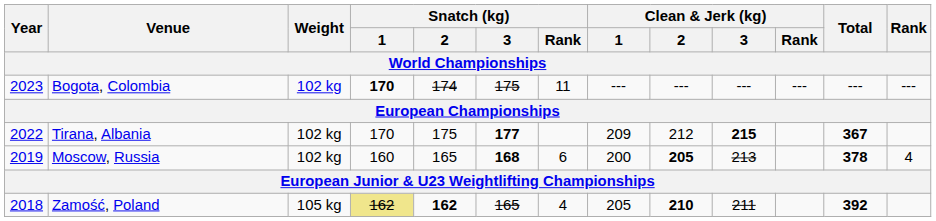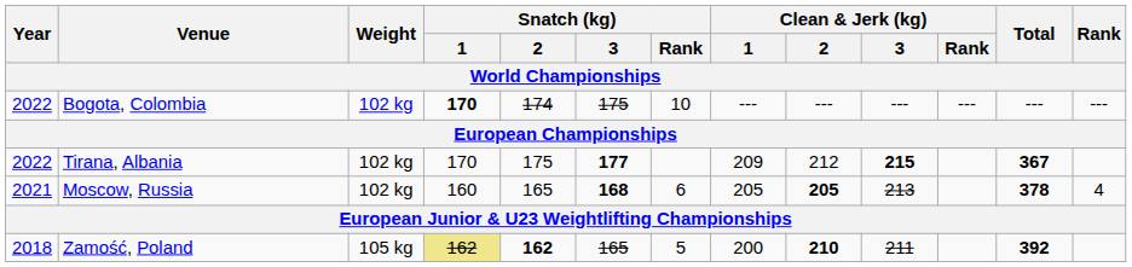Bogota, Colombia | Year: 2023 -> 2022
Bogota, Colombia | Snatch (kg) / Rank: 11 -> 10
Moscow, Russia | Year: 2019 -> 2021
Moscow, Russia | Clean & Jerk (kg) / 1: 200 -> 205
Zamość, Poland | Snatch (kg) / Rank: 4 -> 5
Zamość, Poland | Clean & Jerk (kg) / 1: 205 -> 200
